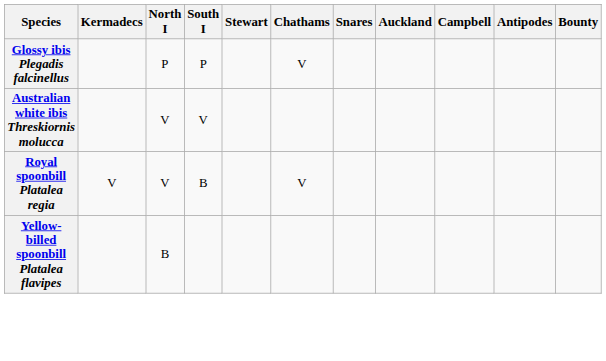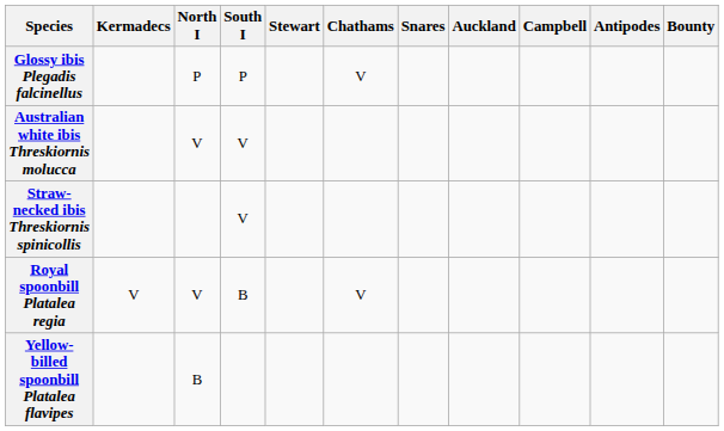+ row: Straw-necked ibis Threskiornis spinicollis | V
